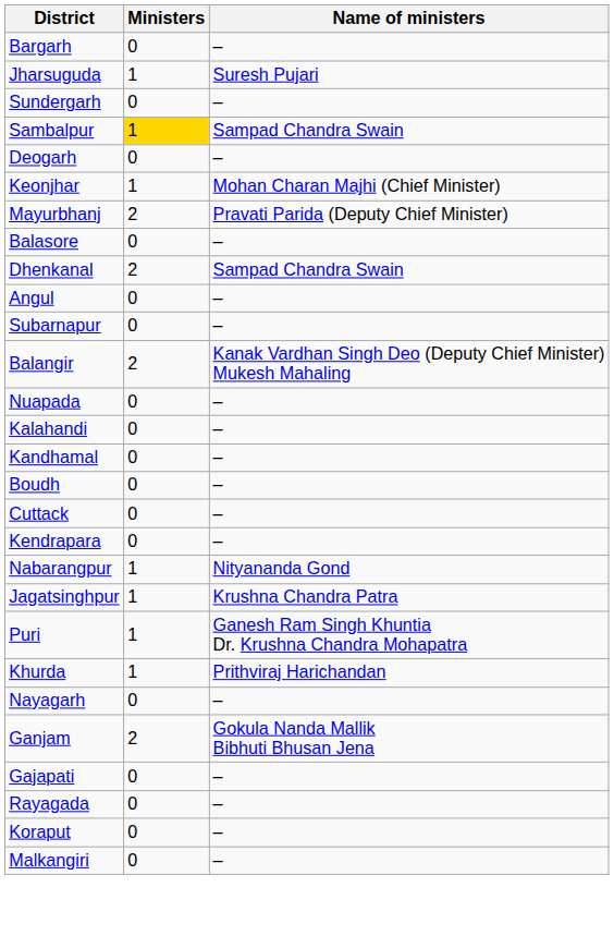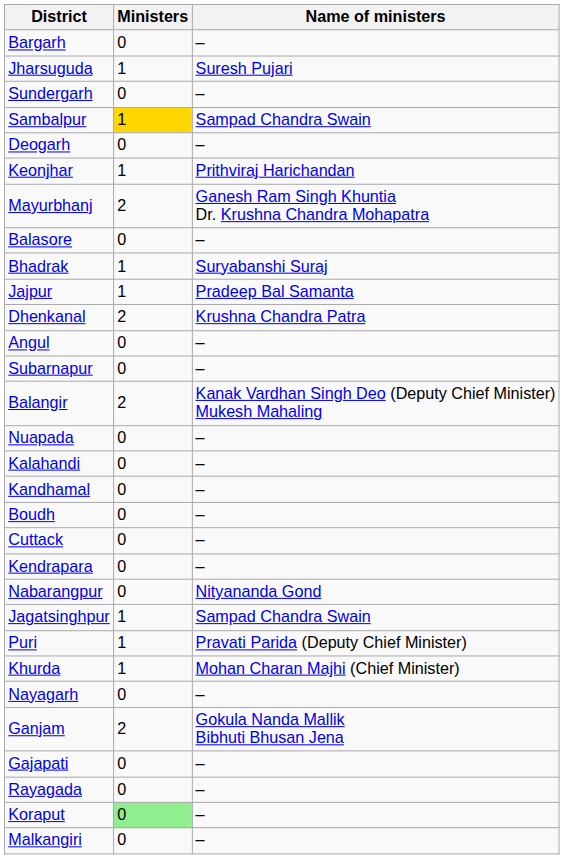Keonjhar | Name of ministers: Mohan Charan Majhi (Chief Minister) -> Prithviraj Harichandan
Mayurbhanj | Name of ministers: Pravati Parida (Deputy Chief Minister) -> Ganesh Ram Singh Khuntia Dr. Krushna Chandra Mohapatra
+ row: Bhadrak | 1 | Suryabanshi Suraj
+ row: Jajpur | 1 | Pradeep Bal Samanta
Dhenkanal | Name of ministers: Sampad Chandra Swain -> Krushna Chandra Patra
Nabarangpur | Ministers: 1 -> 0
Jagatsinghpur | Name of ministers: Krushna Chandra Patra -> Sampad Chandra Swain
Puri | Name of ministers: Ganesh Ram Singh Khuntia Dr. Krushna Chandra Mohapatra -> Pravati Parida (Deputy Chief Minister)
Khurda | Name of ministers: Prithviraj Harichandan -> Mohan Charan Majhi (Chief Minister)
Koraput | Ministers: no background -> lightgreen background
